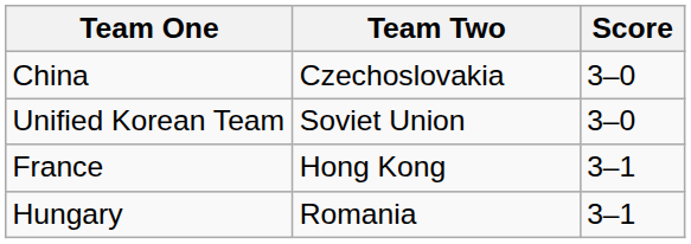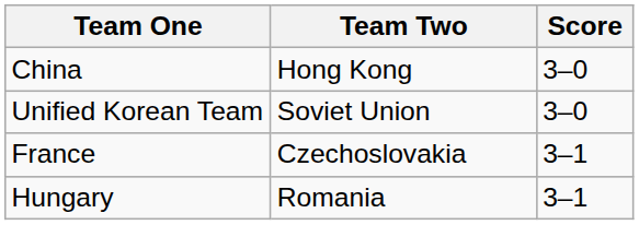China | Team Two: Czechoslovakia -> Hong Kong
France | Team Two: Hong Kong -> Czechoslovakia
